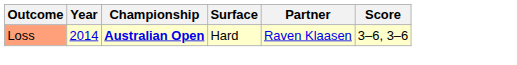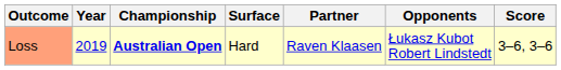+ column: Opponents | Łukasz Kubot Robert Lindstedt
Loss | Year: 2014 -> 2019
